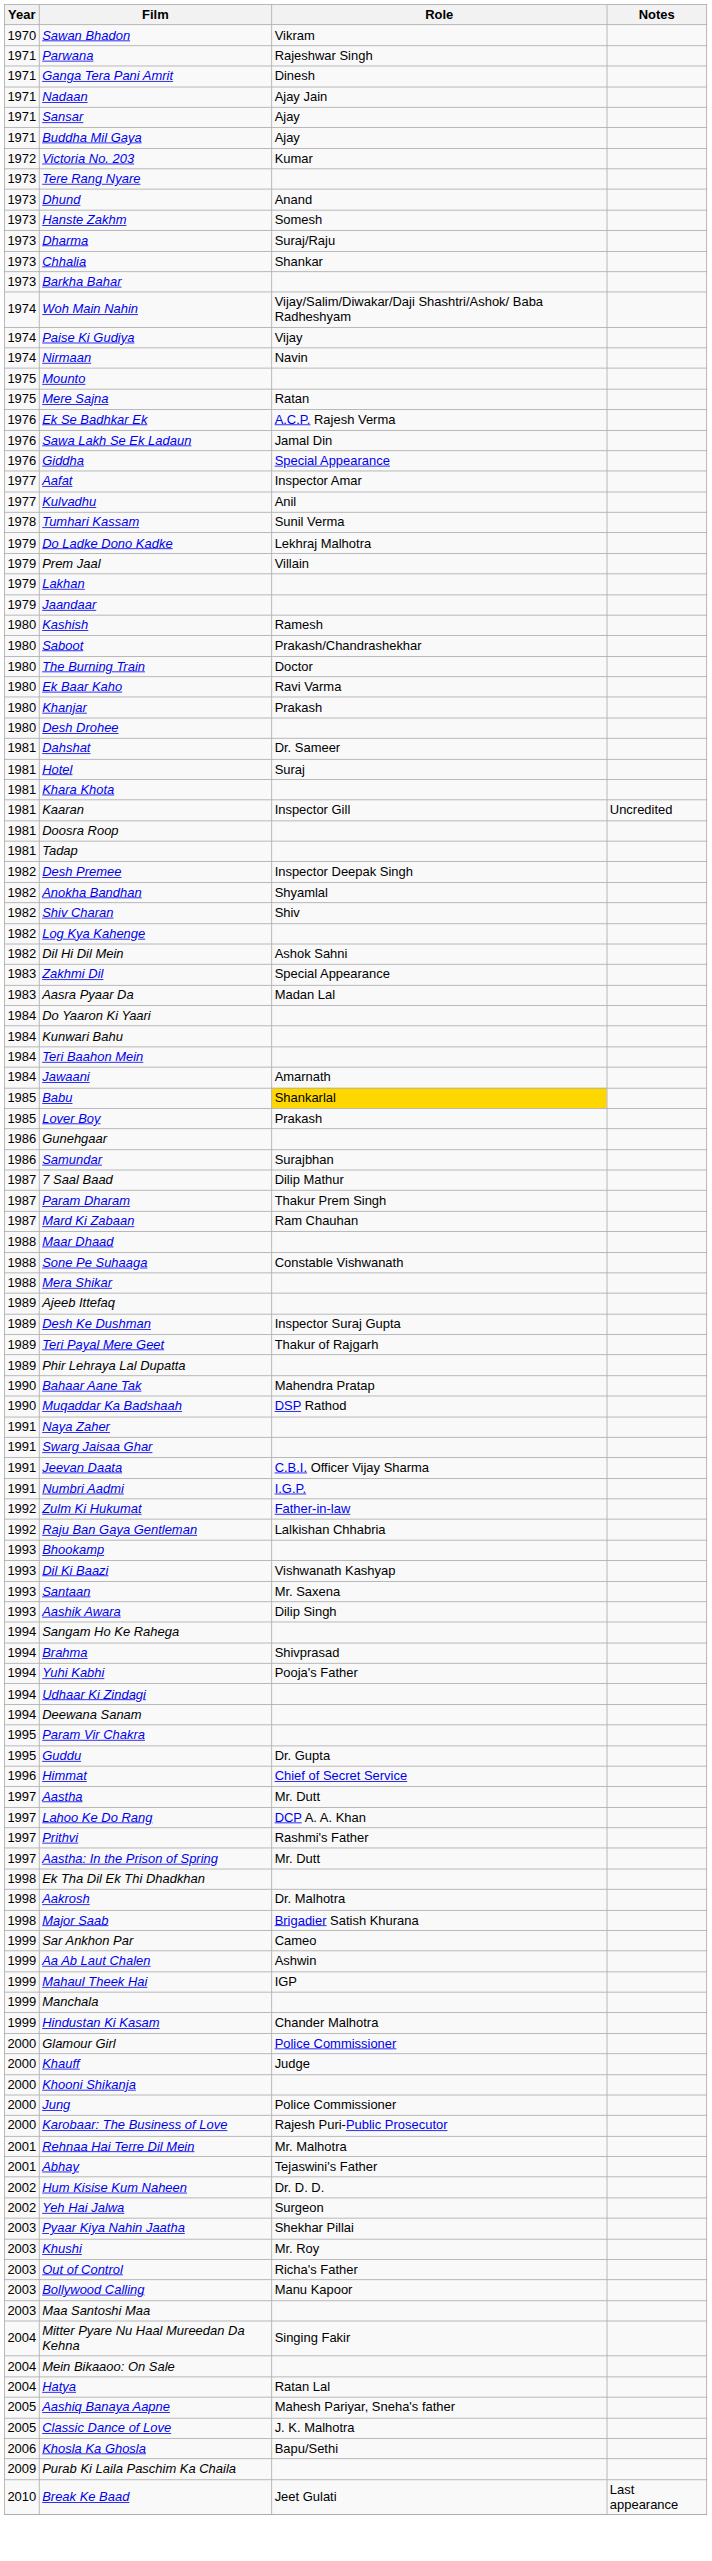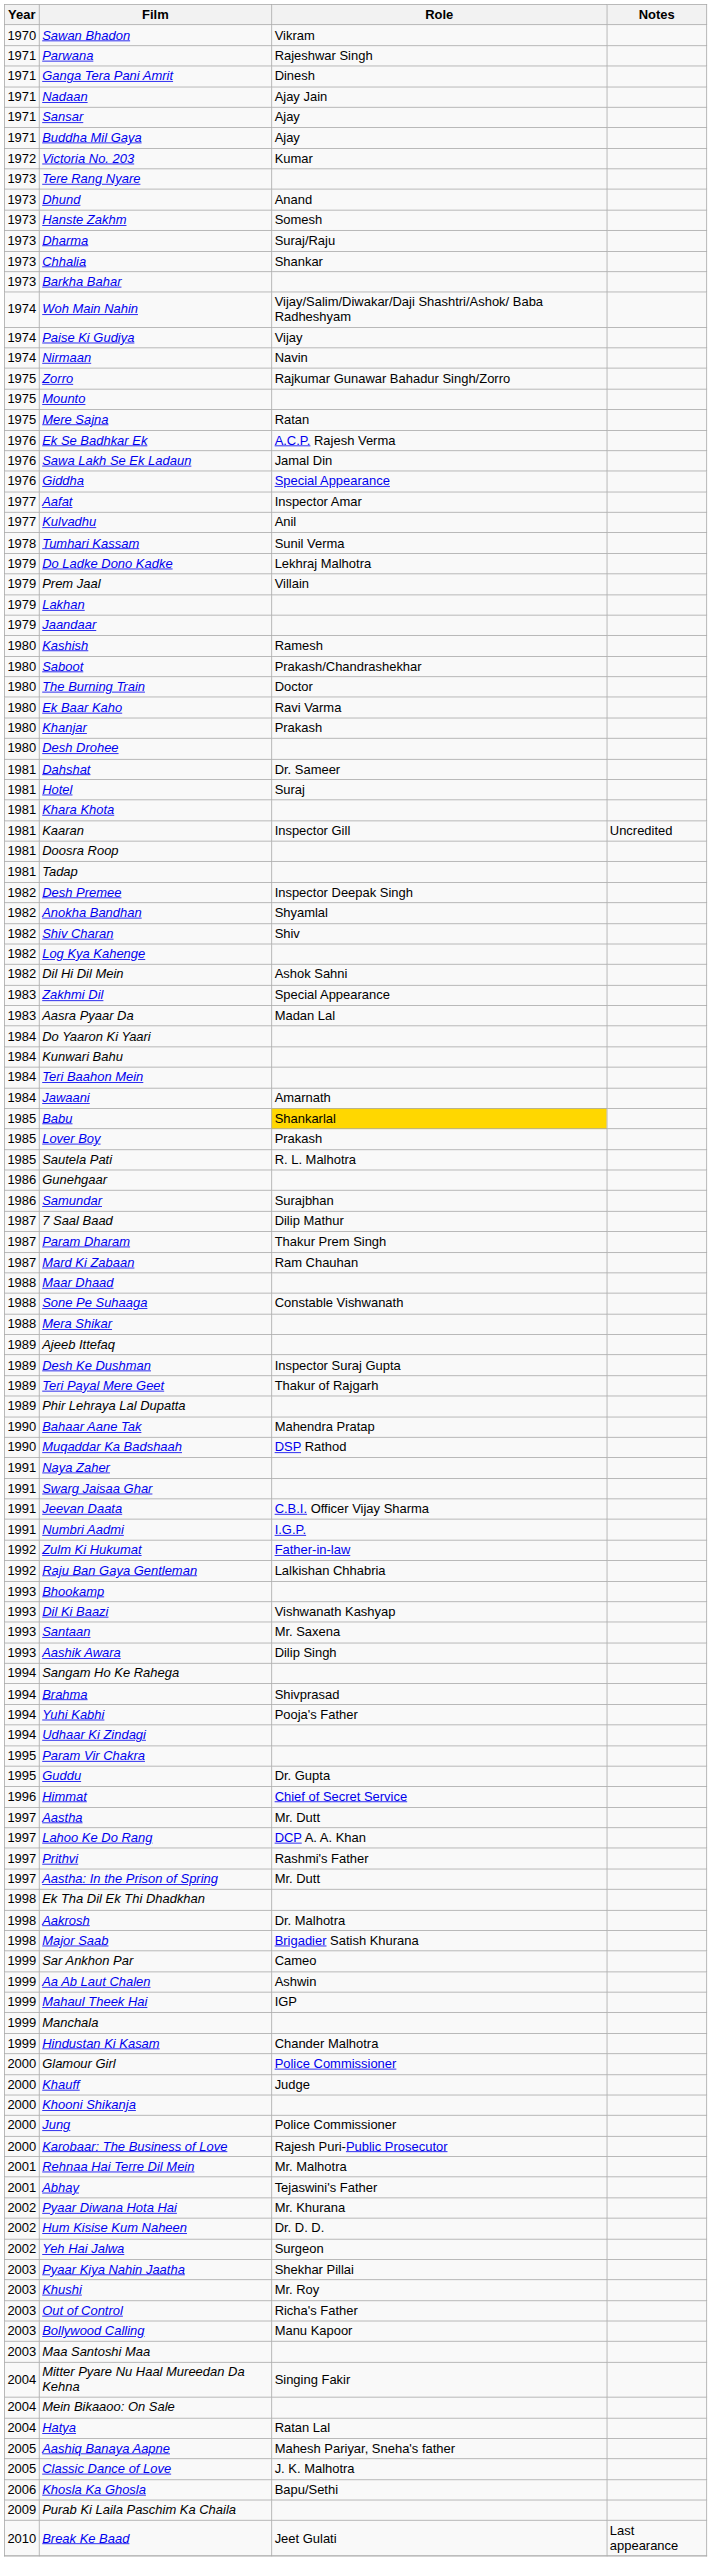+ row: 1975 | Zorro | Rajkumar Gunawar Bahadur Singh/Zorro
+ row: 1985 | Sautela Pati | R. L. Malhotra
- row: 1994 | Deewana Sanam
+ row: 2002 | Pyaar Diwana Hota Hai | Mr. Khurana
